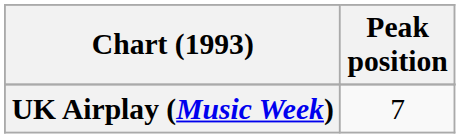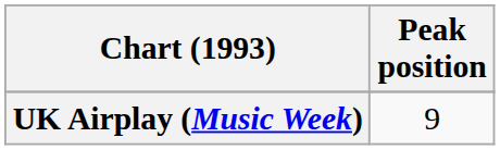UK Airplay (Music Week) | Peak position: 7 -> 9
